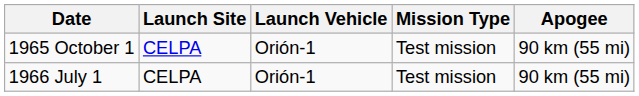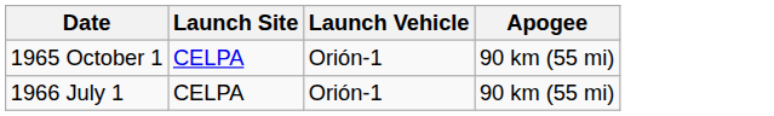- column: Mission Type | Test mission | Test mission
